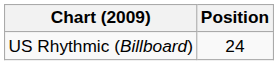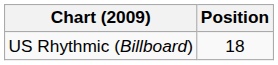US Rhythmic (Billboard) | Position: 24 -> 18
